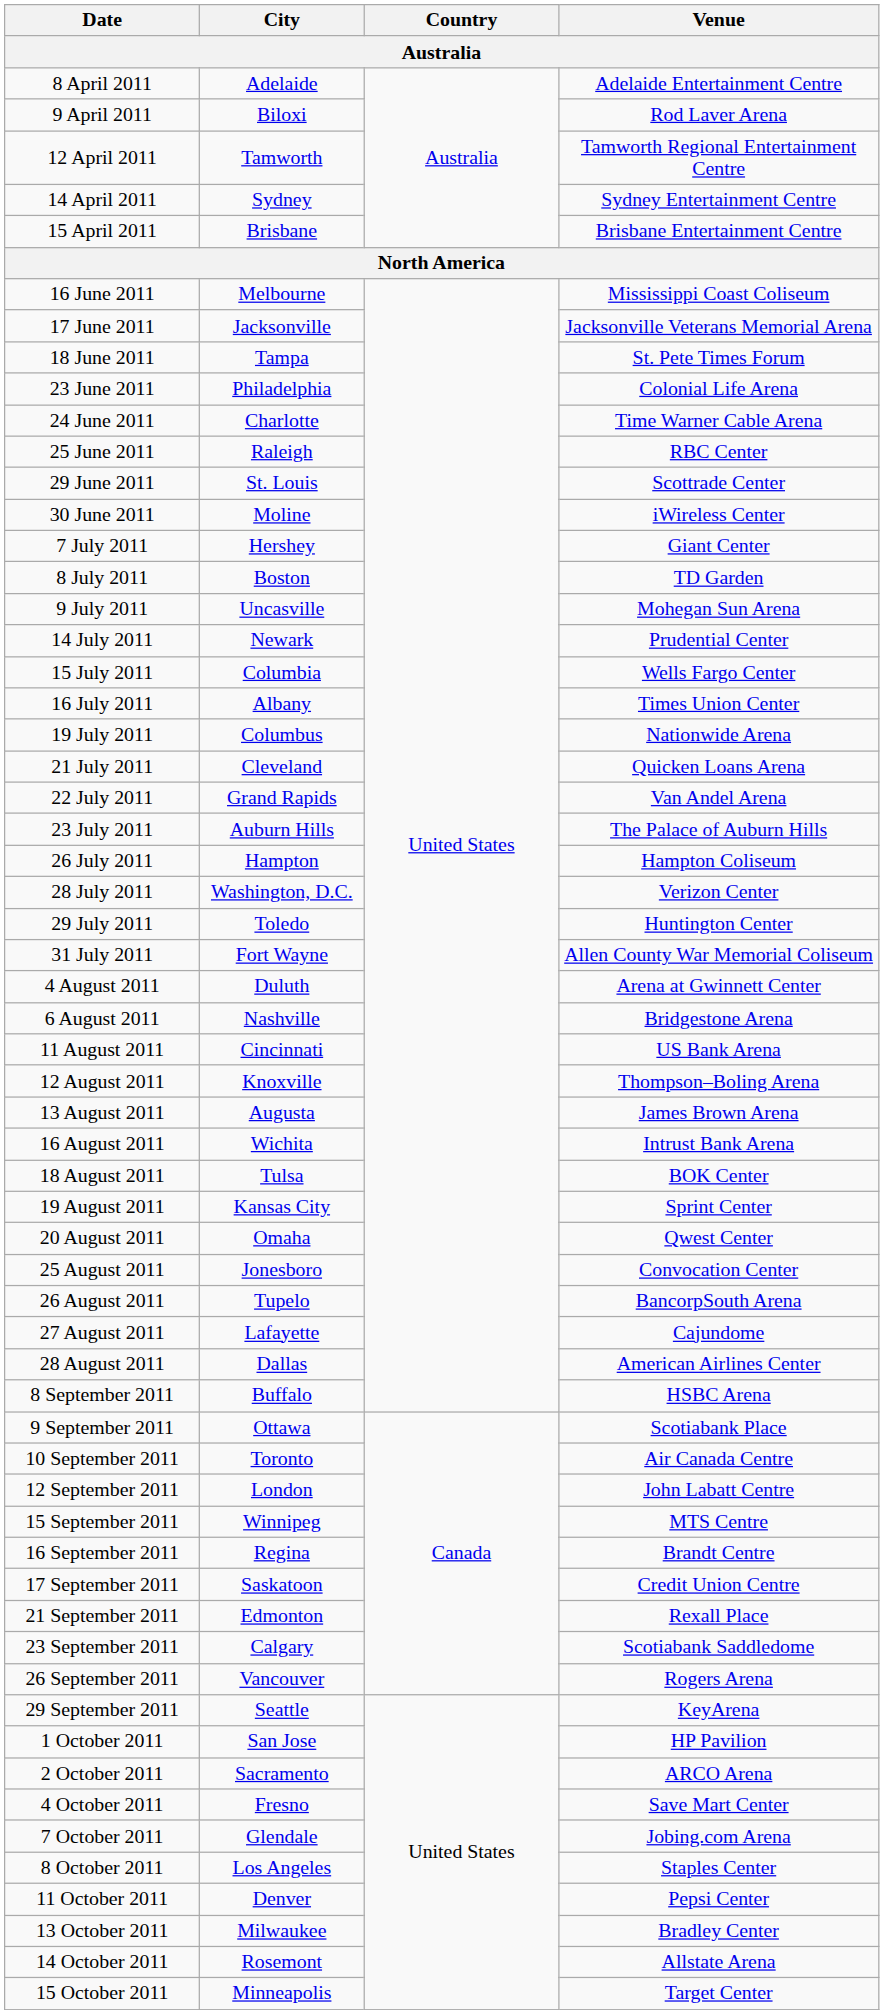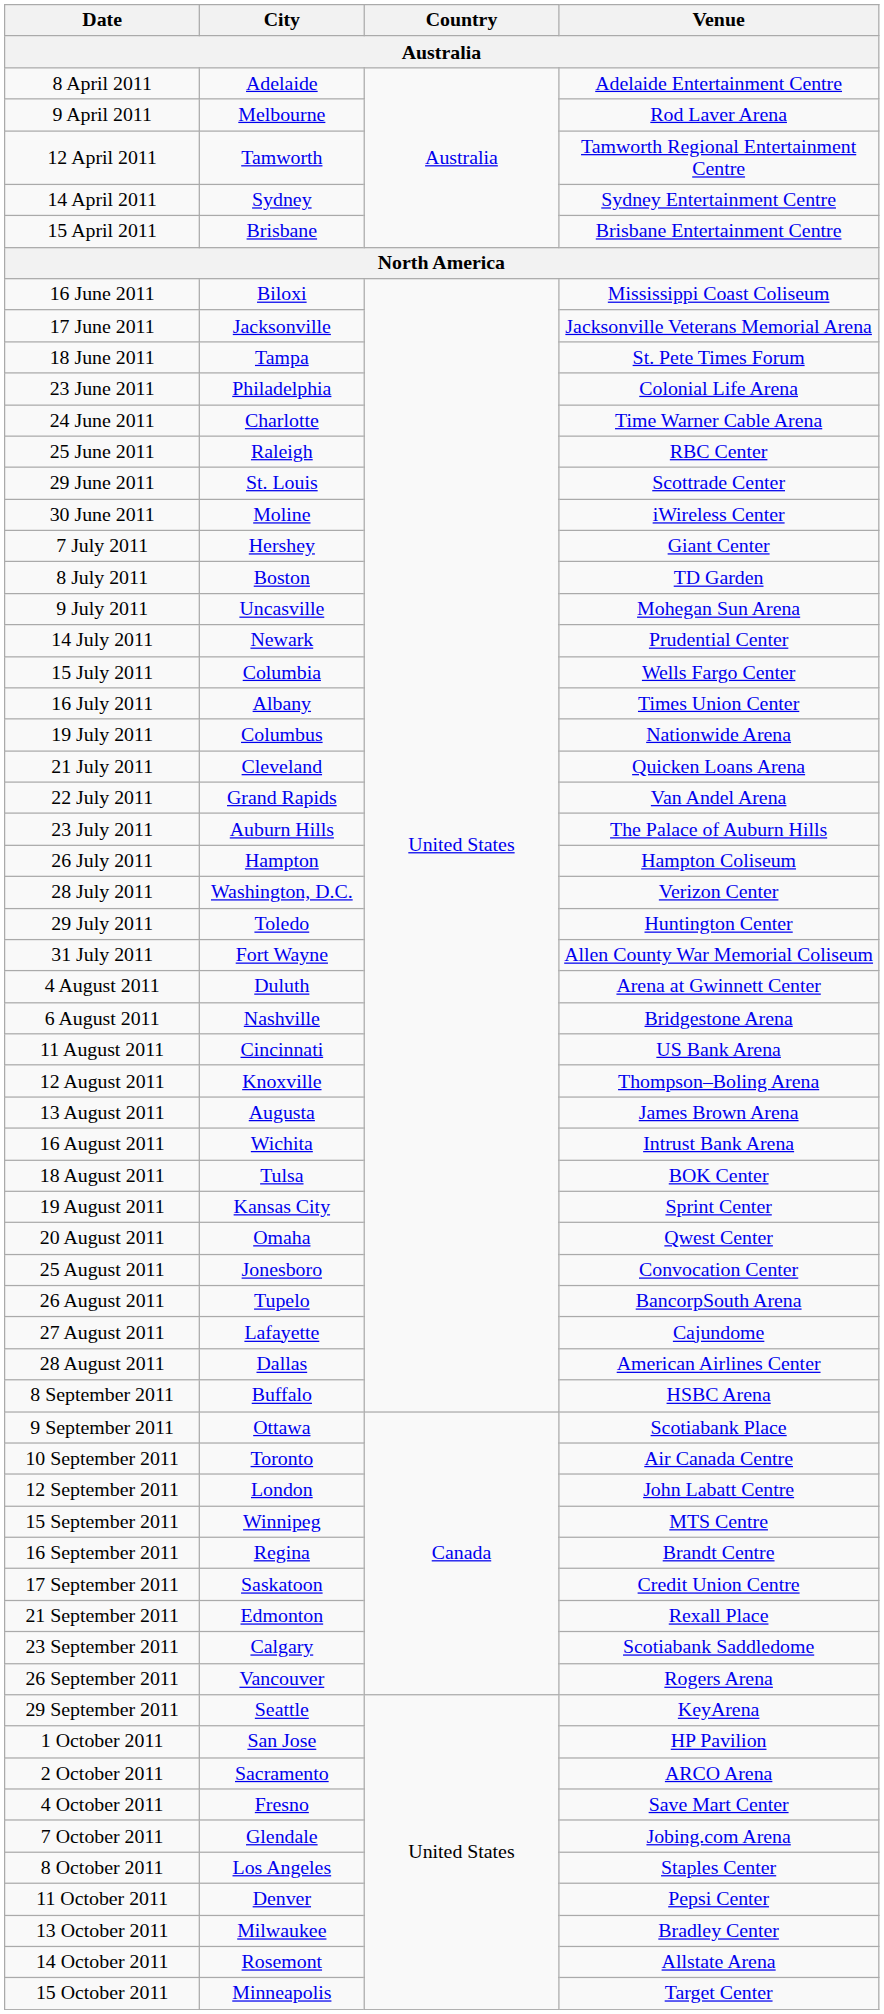9 April 2011 | City: Biloxi -> Melbourne
16 June 2011 | City: Melbourne -> Biloxi
